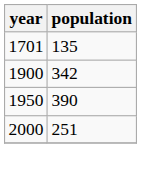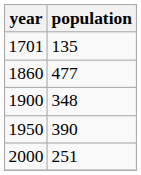+ row: 1860 | 477
1900 | population: 342 -> 348
